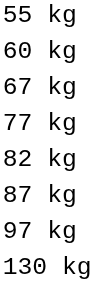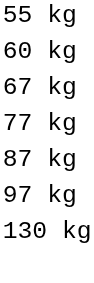- row: 82 kg
